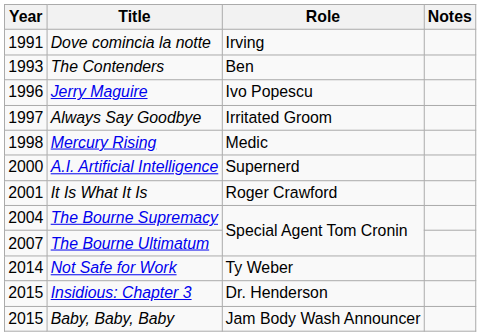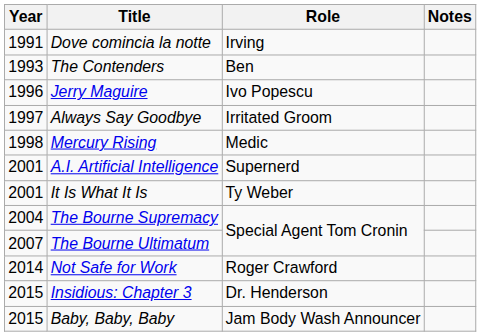A.I. Artificial Intelligence | Year: 2000 -> 2001
It Is What It Is | Role: Roger Crawford -> Ty Weber
Not Safe for Work | Role: Ty Weber -> Roger Crawford
